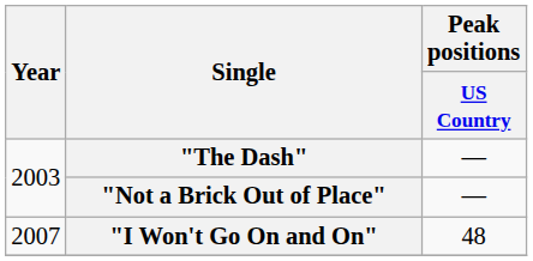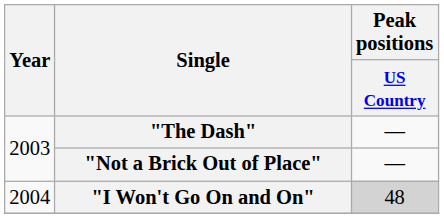"I Won't Go On and On" | Year: 2007 -> 2004
"I Won't Go On and On" | Peak positions / US Country: no background -> lightgrey background
